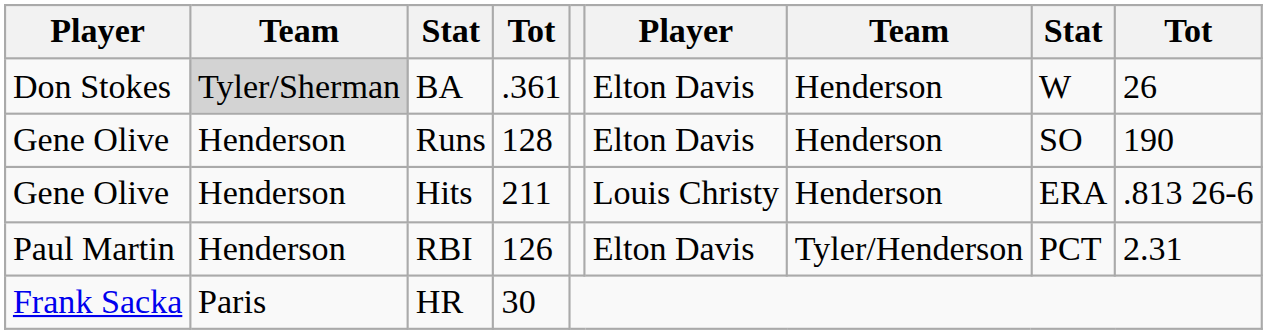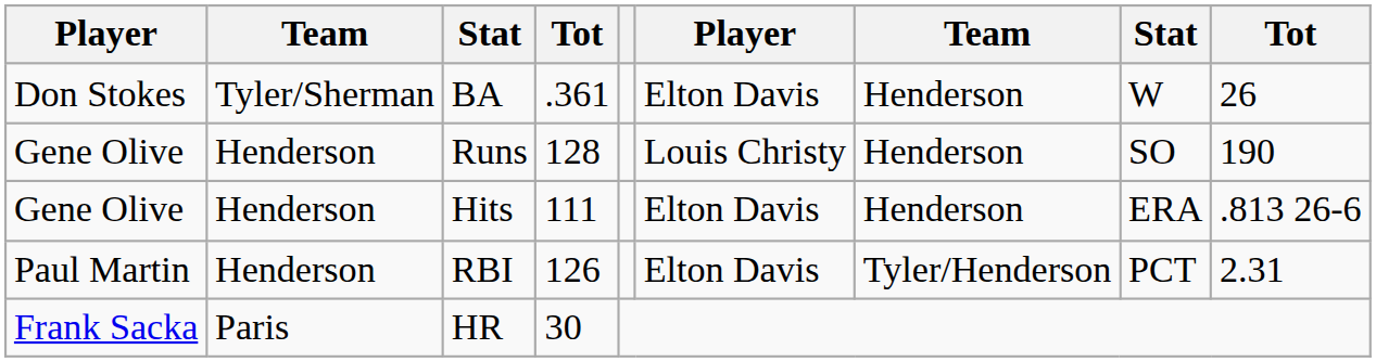BA | column 2: lightgrey background -> no background
Runs | column 6: Elton Davis -> Louis Christy
Hits | column 4: 211 -> 111
Hits | column 6: Louis Christy -> Elton Davis
